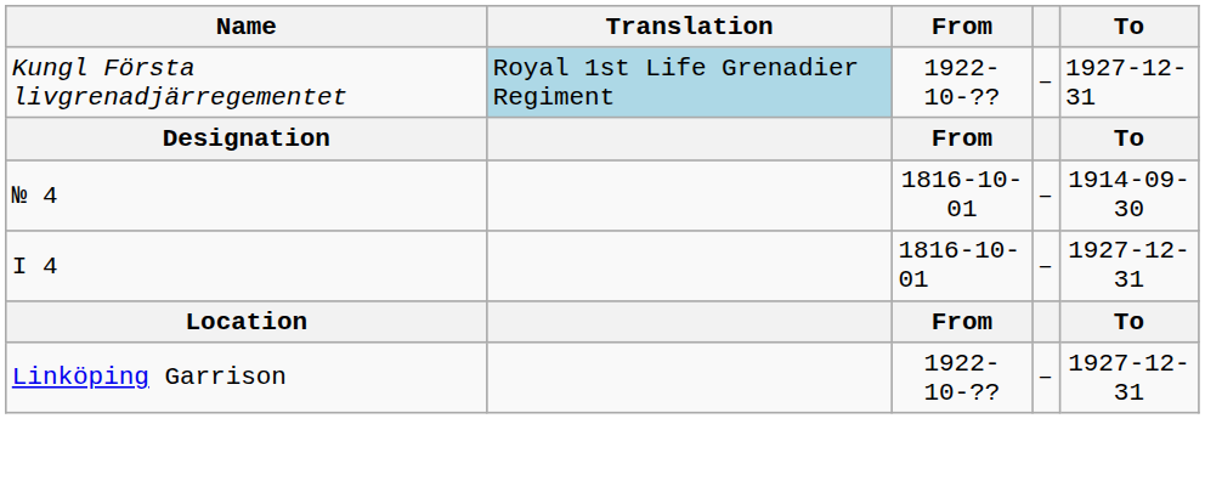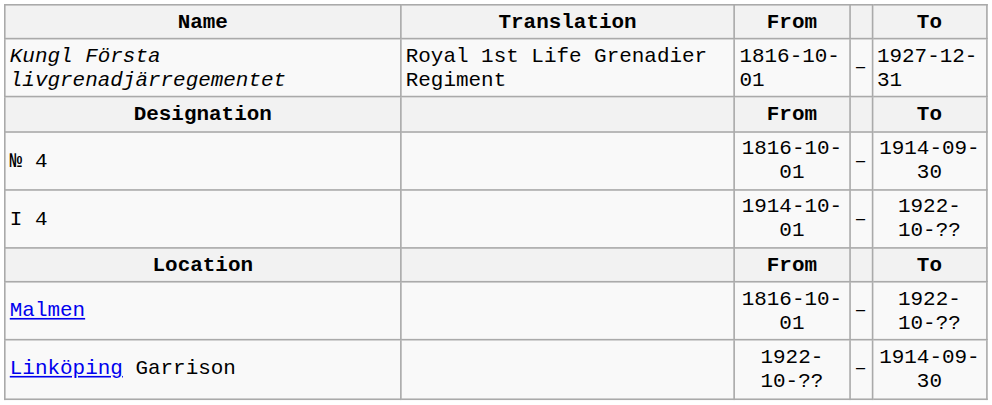Kungl Första livgrenadjärregementet | Translation: lightblue background -> no background
Kungl Första livgrenadjärregementet | From: 1922-10-?? -> 1816-10-01
I 4 | From: 1816-10-01 -> 1914-10-01
I 4 | To: 1927-12-31 -> 1922-10-??
+ row: Malmen | 1816-10-01 | – | 1922-10-??
Linköping Garrison | To: 1927-12-31 -> 1914-09-30
